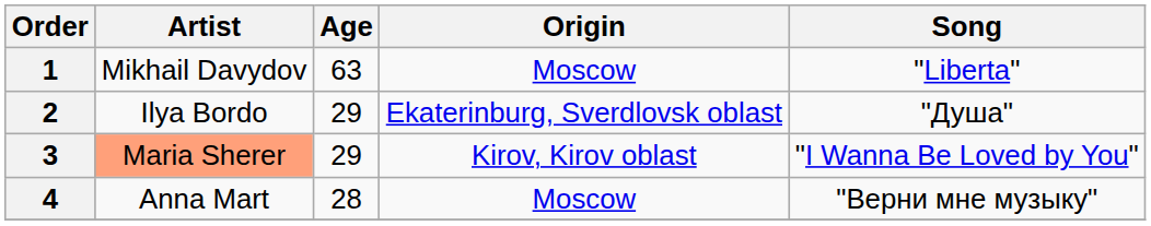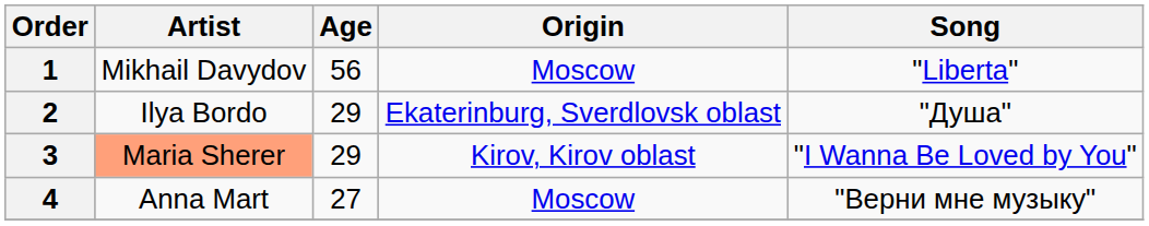1 | Age: 63 -> 56
4 | Age: 28 -> 27
